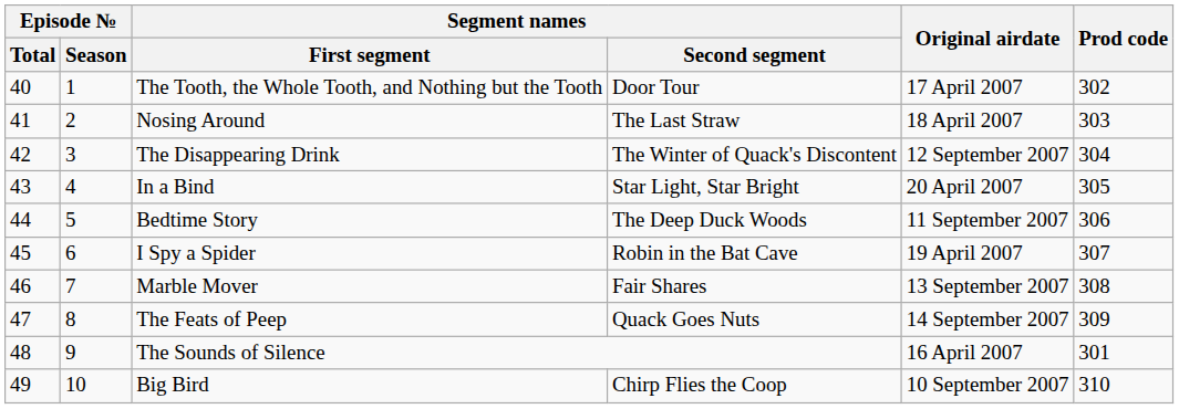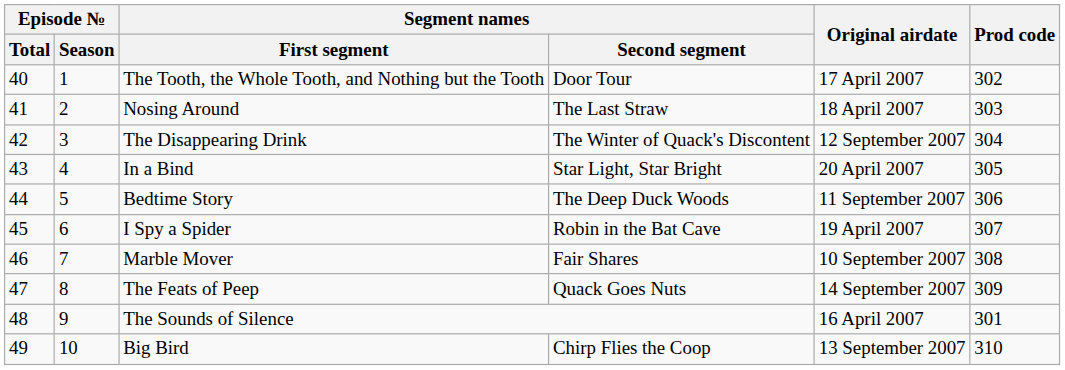Marble Mover | Original airdate: 13 September 2007 -> 10 September 2007
Big Bird | Original airdate: 10 September 2007 -> 13 September 2007
